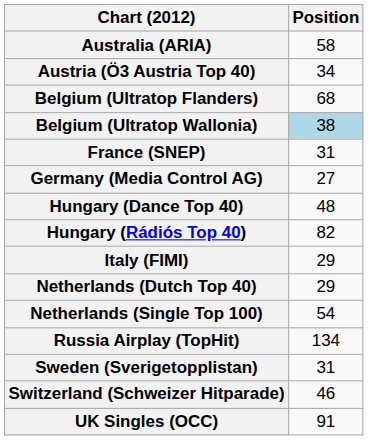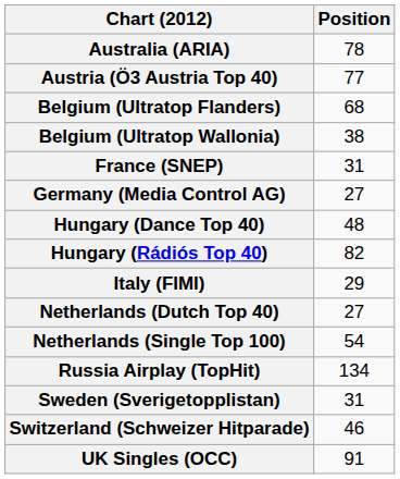Australia (ARIA) | Position: 58 -> 78
Austria (Ö3 Austria Top 40) | Position: 34 -> 77
Belgium (Ultratop Wallonia) | Position: lightblue background -> no background
Netherlands (Dutch Top 40) | Position: 29 -> 27
